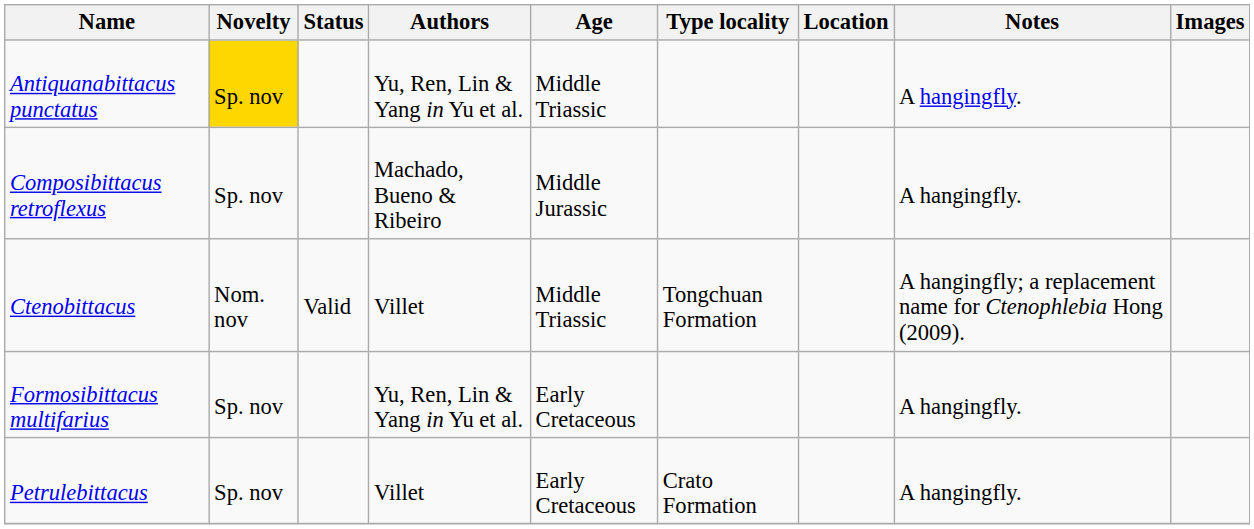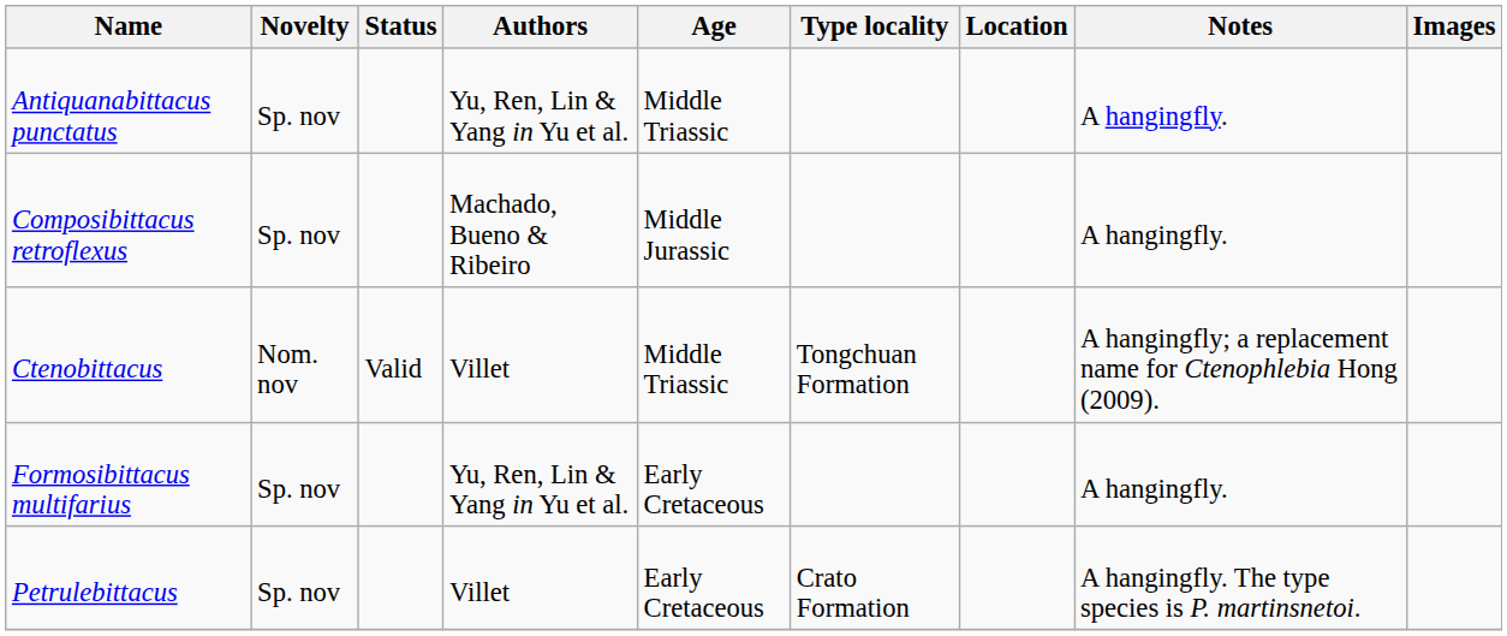Antiquanabittacus punctatus | Novelty: gold background -> no background
Petrulebittacus | Notes: A hangingfly. -> A hangingfly. The type species is P. martinsnetoi.
